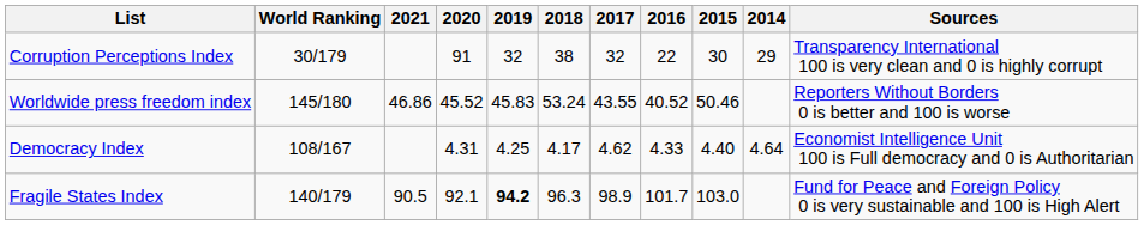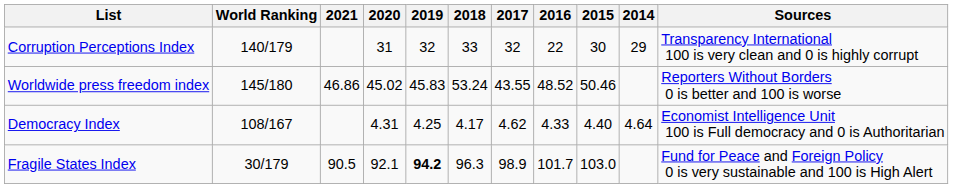Corruption Perceptions Index | World Ranking: 30/179 -> 140/179
Corruption Perceptions Index | 2020: 91 -> 31
Corruption Perceptions Index | 2018: 38 -> 33
Worldwide press freedom index | 2020: 45.52 -> 45.02
Worldwide press freedom index | 2016: 40.52 -> 48.52
Fragile States Index | World Ranking: 140/179 -> 30/179
